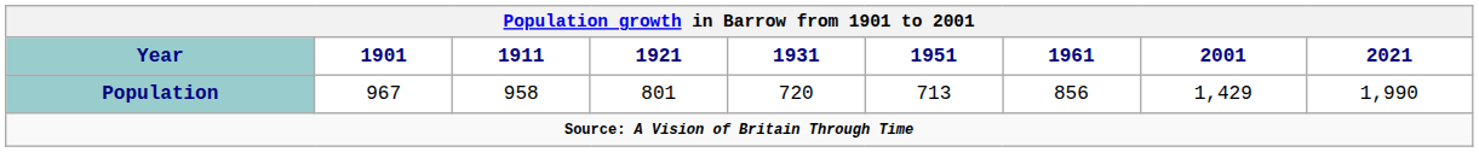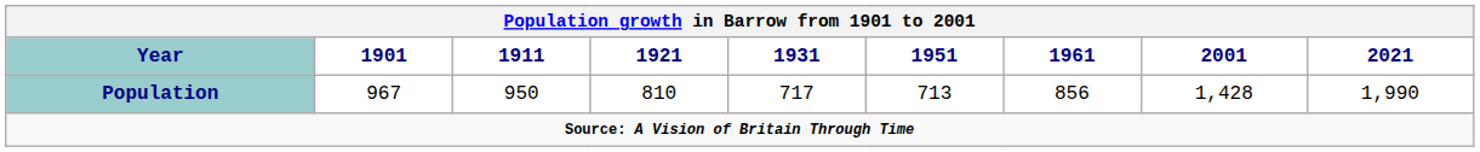Population | 1911: 958 -> 950
Population | 1921: 801 -> 810
Population | 1931: 720 -> 717
Population | 2001: 1,429 -> 1,428
